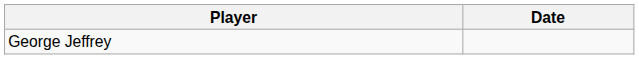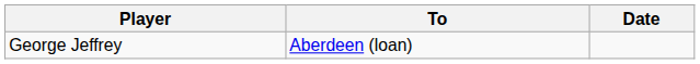+ column: To | Aberdeen (loan)
